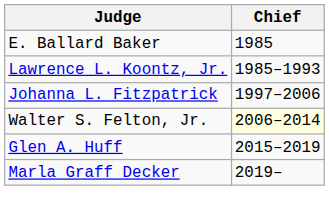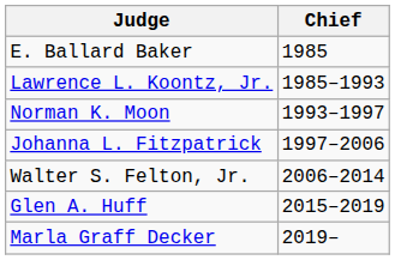+ row: Norman K. Moon | 1993–1997
Walter S. Felton, Jr. | Chief: lightyellow background -> no background
